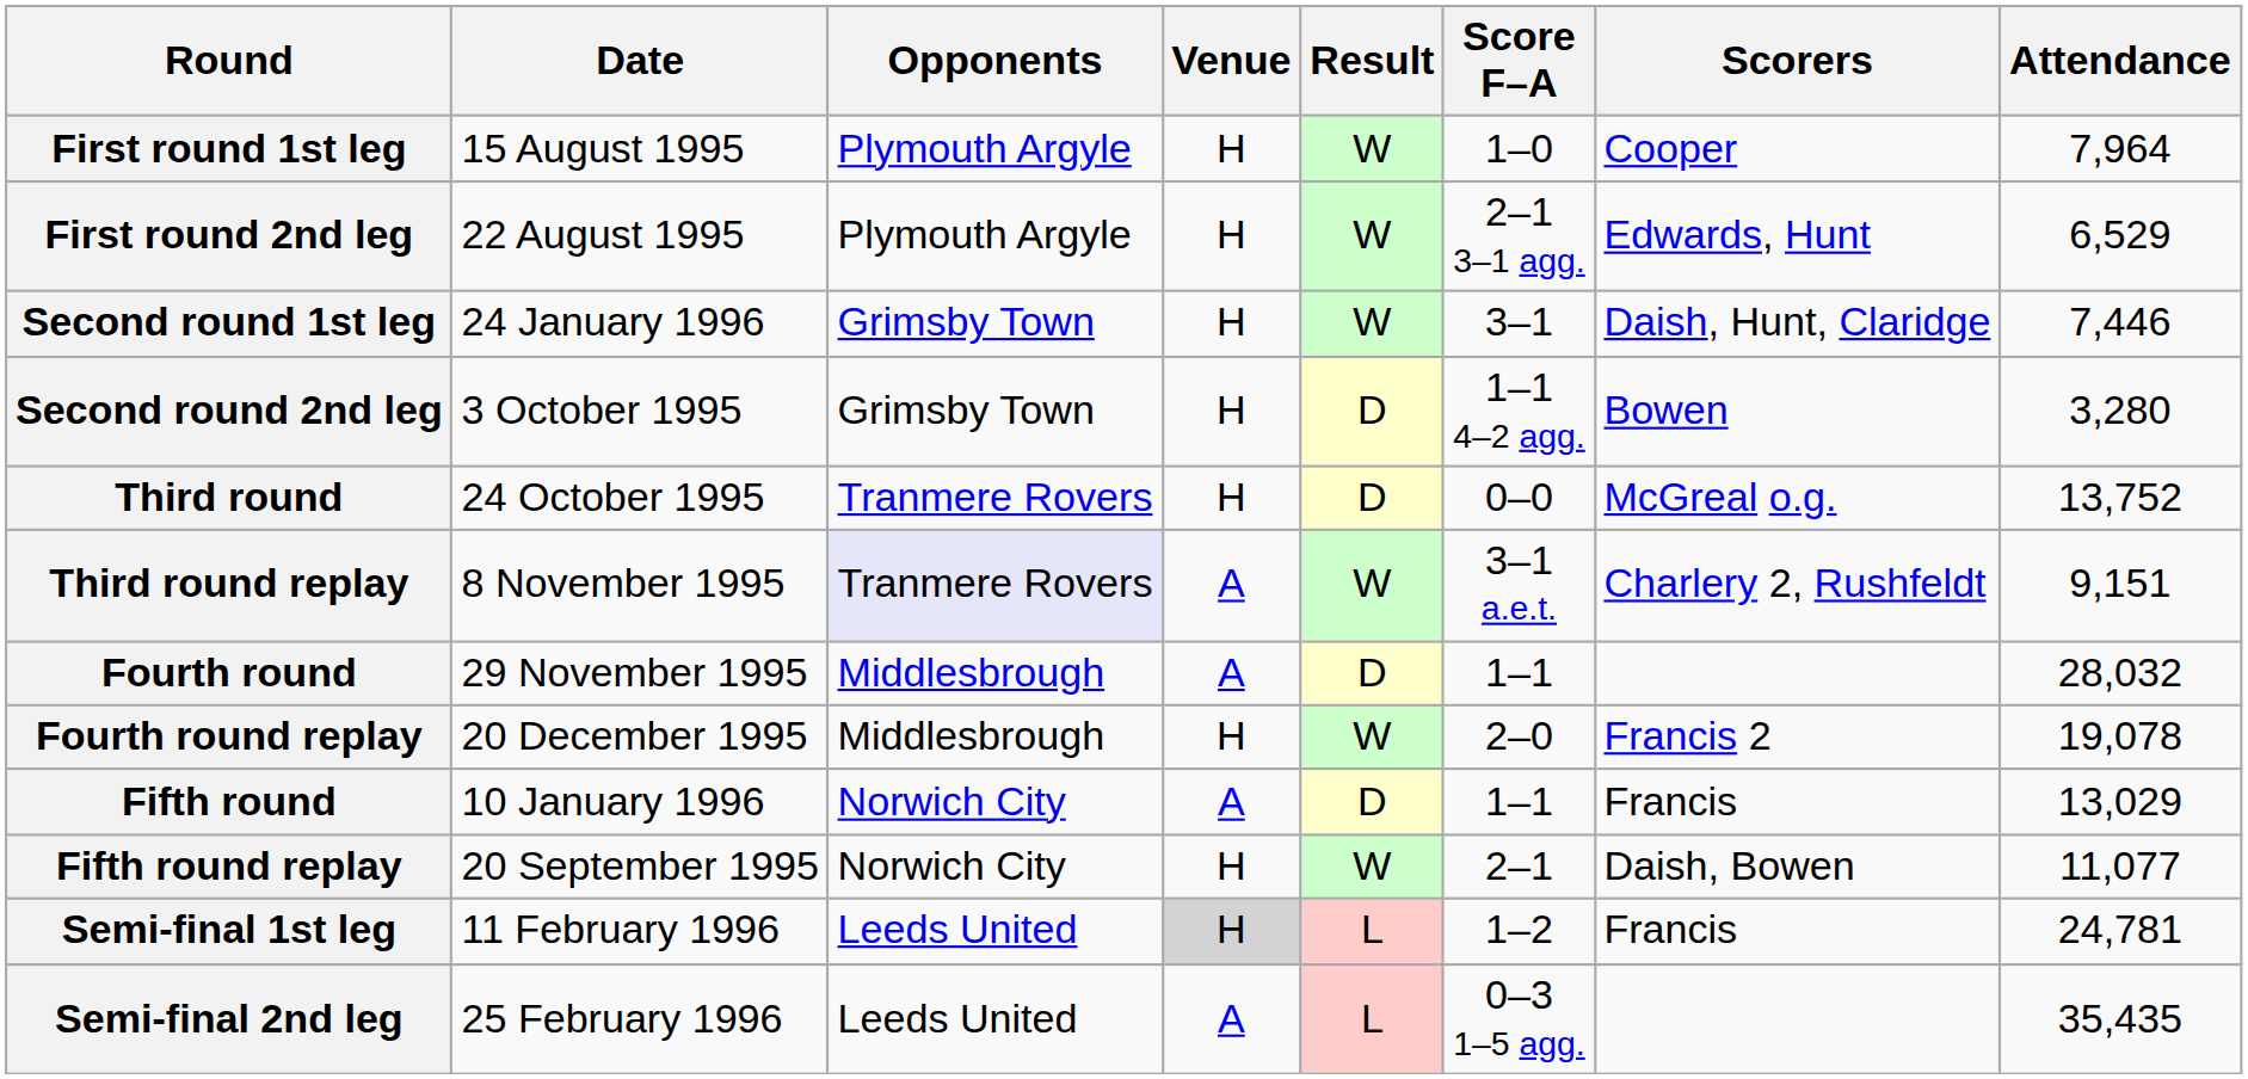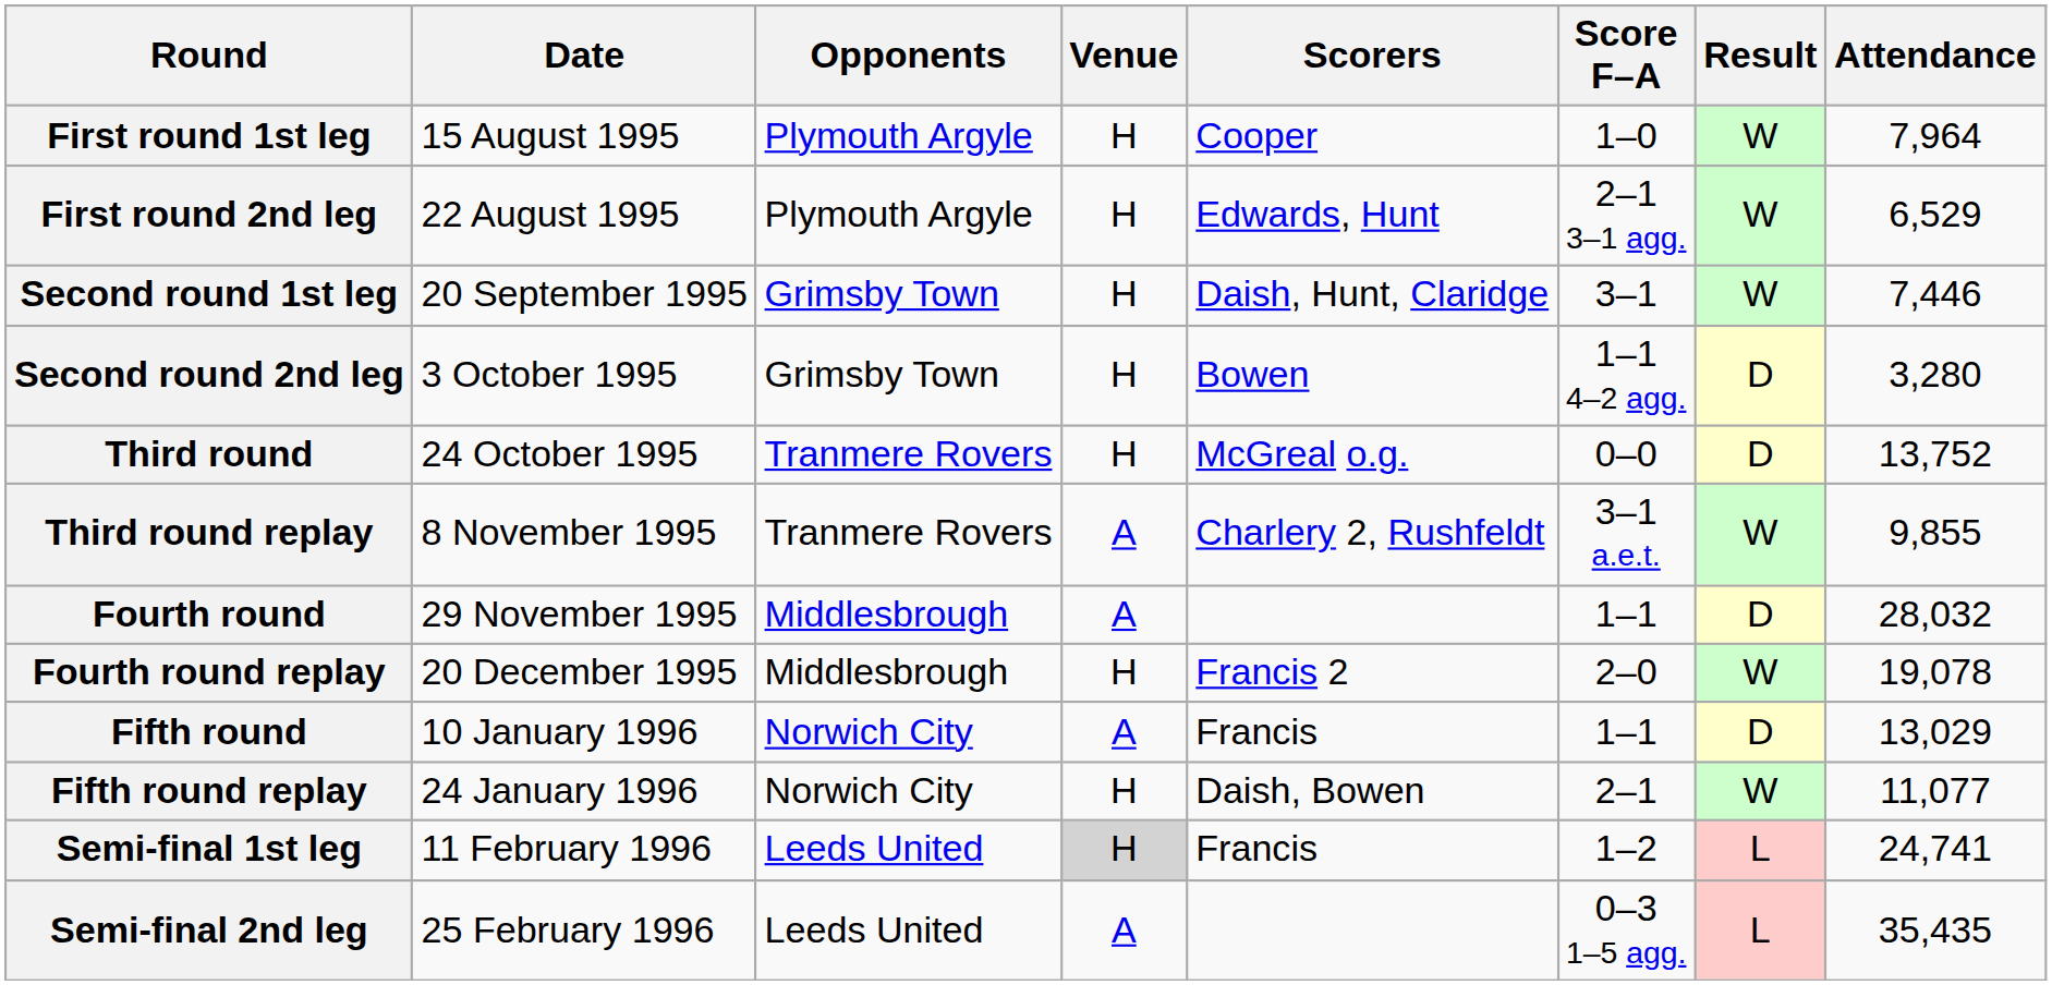columns swapped: Result <-> Scorers
Second round 1st leg | Date: 24 January 1996 -> 20 September 1995
Third round replay | Opponents: lavender background -> no background
Third round replay | Attendance: 9,151 -> 9,855
Fifth round replay | Date: 20 September 1995 -> 24 January 1996
Semi-final 1st leg | Attendance: 24,781 -> 24,741
